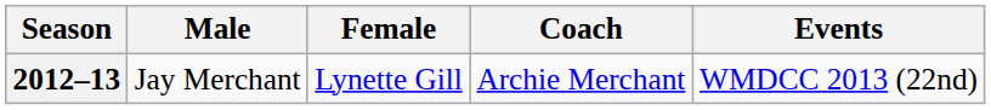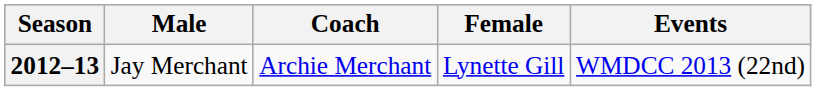columns swapped: Female <-> Coach
